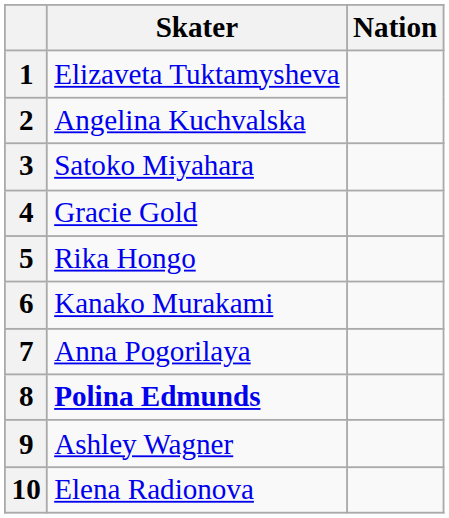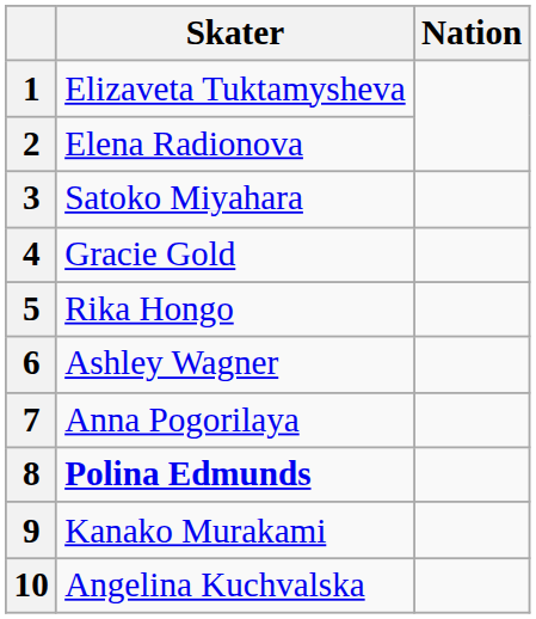2 | Skater: Angelina Kuchvalska -> Elena Radionova
6 | Skater: Kanako Murakami -> Ashley Wagner
9 | Skater: Ashley Wagner -> Kanako Murakami
10 | Skater: Elena Radionova -> Angelina Kuchvalska
